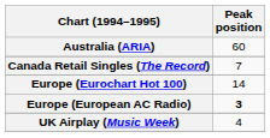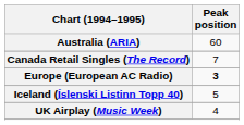- row: Europe (Eurochart Hot 100) | 14
+ row: Iceland (Íslenski Listinn Topp 40) | 5
